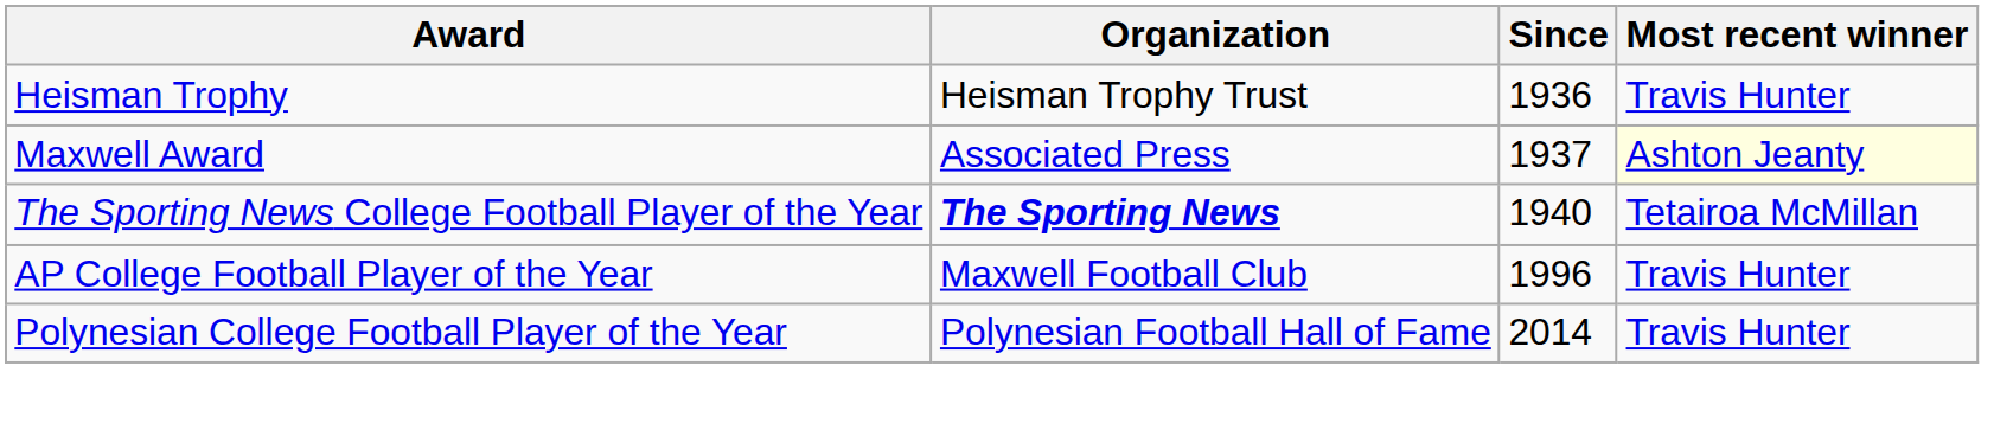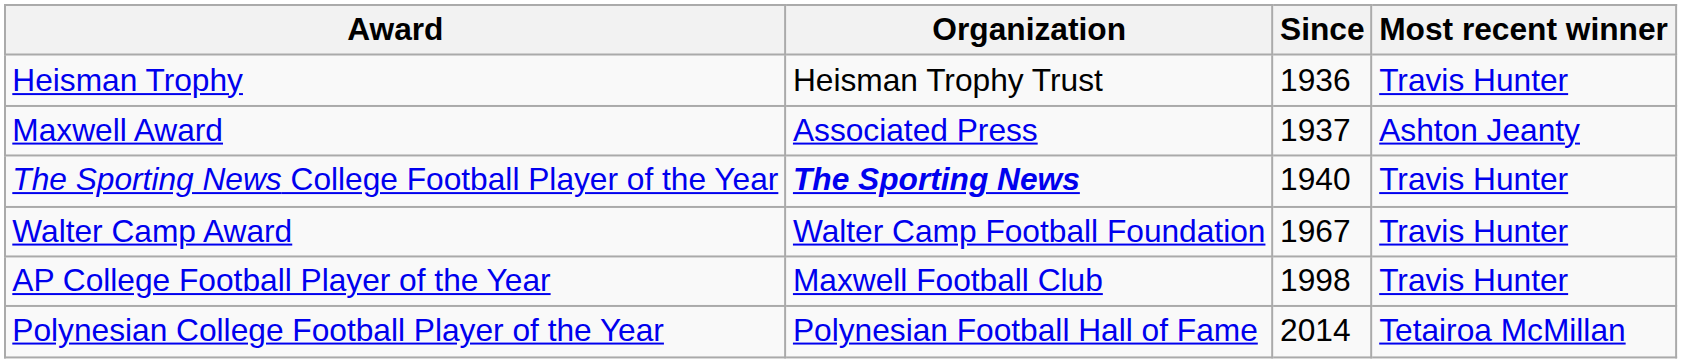Maxwell Award | Most recent winner: lightyellow background -> no background
The Sporting News College Football Player of the Year | Most recent winner: Tetairoa McMillan -> Travis Hunter
+ row: Walter Camp Award | Walter Camp Football Foundation | 1967 | Travis Hunter
AP College Football Player of the Year | Since: 1996 -> 1998
Polynesian College Football Player of the Year | Most recent winner: Travis Hunter -> Tetairoa McMillan
